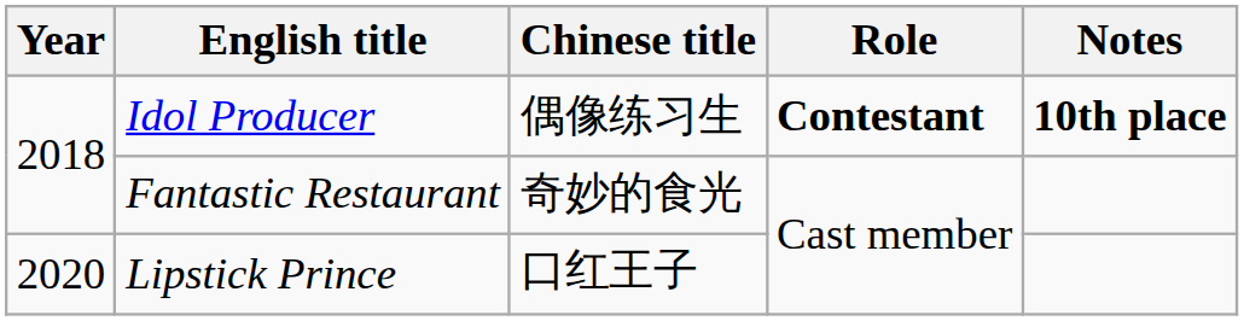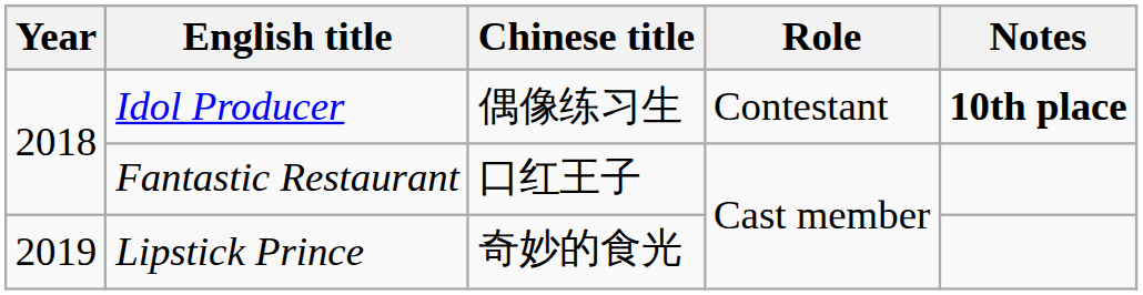Idol Producer | Role: bold -> normal
Fantastic Restaurant | Chinese title: 奇妙的食光 -> 口红王子
Lipstick Prince | Year: 2020 -> 2019
Lipstick Prince | Chinese title: 口红王子 -> 奇妙的食光
